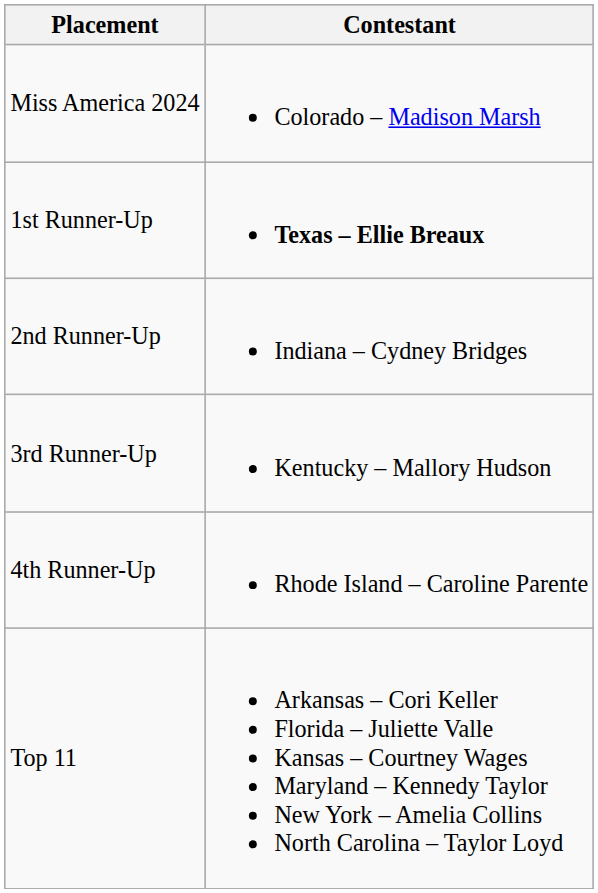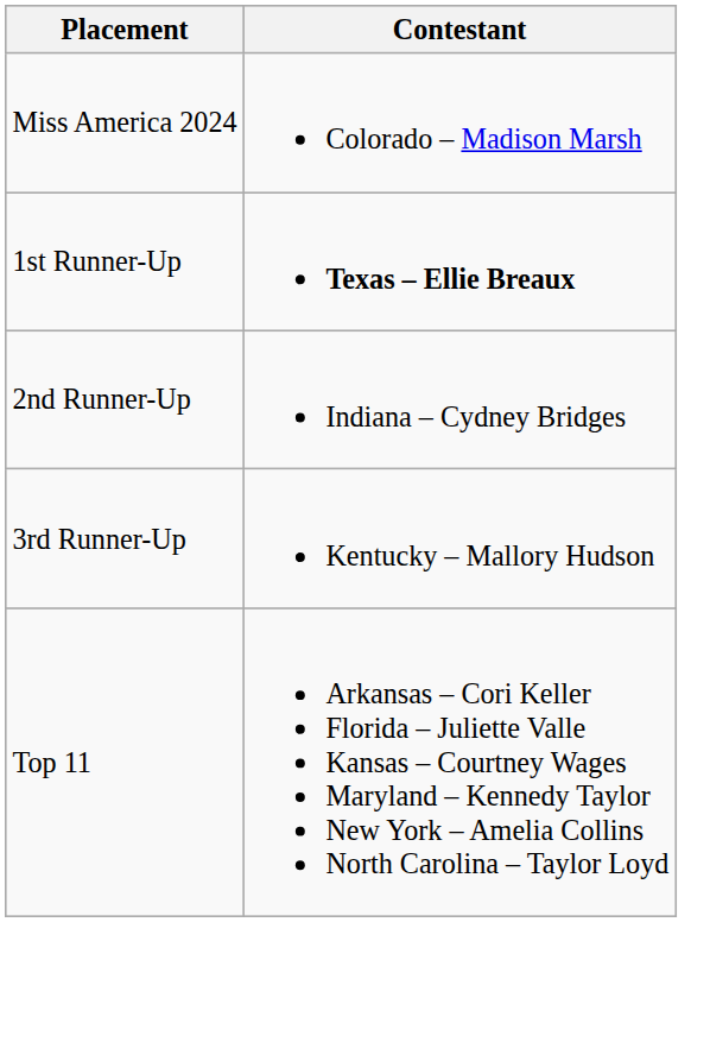- row: 4th Runner-Up | Rhode Island – Caroline Parente
